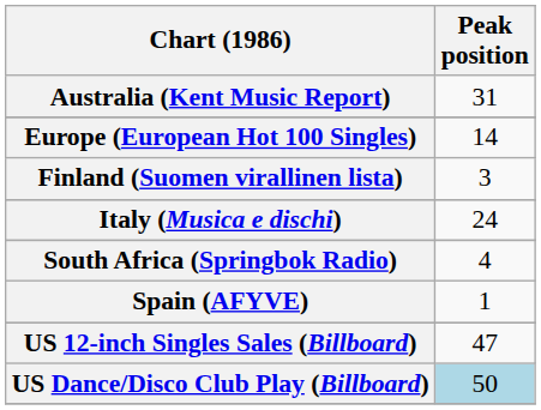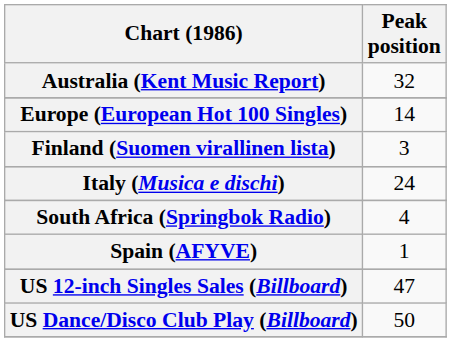Australia (Kent Music Report) | Peak position: 31 -> 32
US Dance/Disco Club Play (Billboard) | Peak position: lightblue background -> no background
